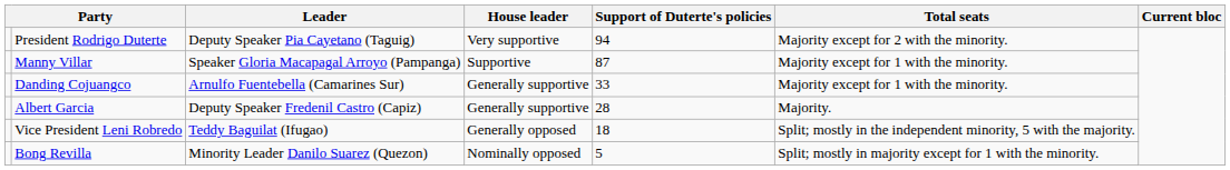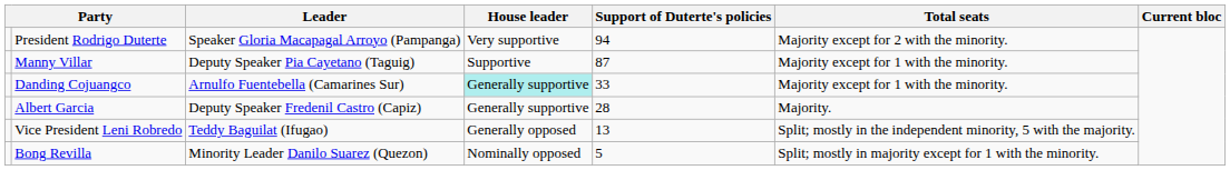President Rodrigo Duterte | Leader: Deputy Speaker Pia Cayetano (Taguig) -> Speaker Gloria Macapagal Arroyo (Pampanga)
Manny Villar | Leader: Speaker Gloria Macapagal Arroyo (Pampanga) -> Deputy Speaker Pia Cayetano (Taguig)
Danding Cojuangco | House leader: no background -> paleturquoise background
Vice President Leni Robredo | Support of Duterte's policies: 18 -> 13
